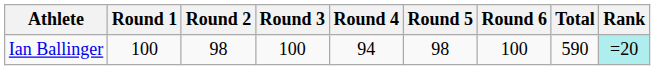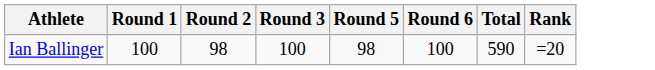- column: Round 4 | 94
Ian Ballinger | Rank: paleturquoise background -> no background
